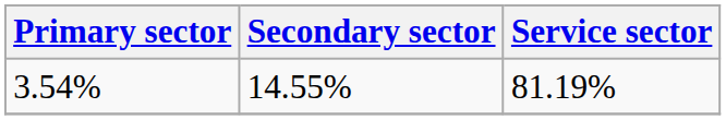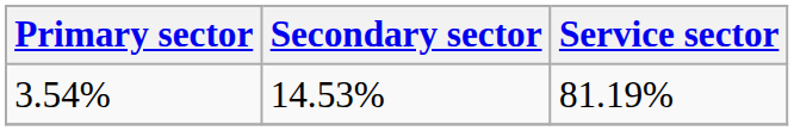3.54% | Secondary sector: 14.55% -> 14.53%
